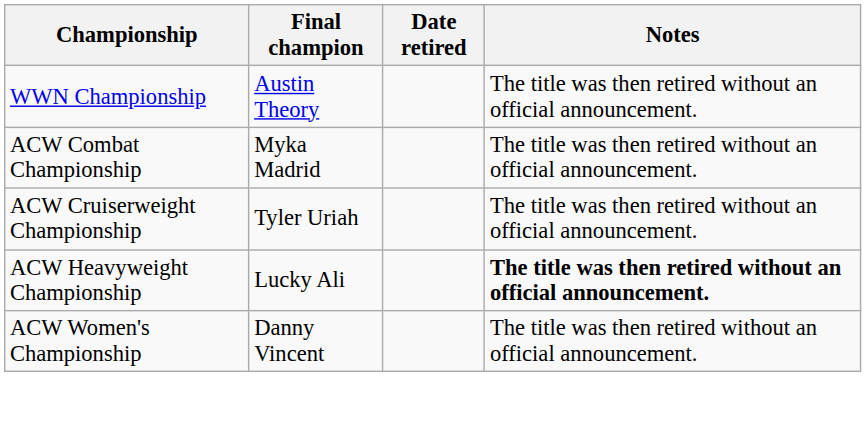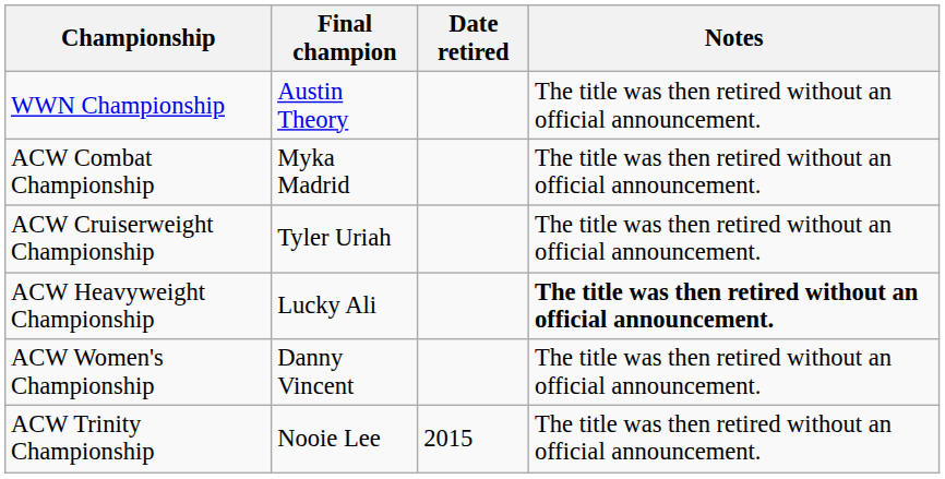+ row: ACW Trinity Championship | Nooie Lee | 2015 | The title was then retired without an official announcement.
